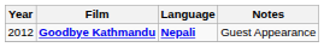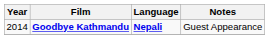Goodbye Kathmandu | Year: 2012 -> 2014
